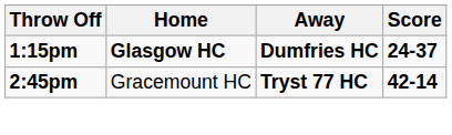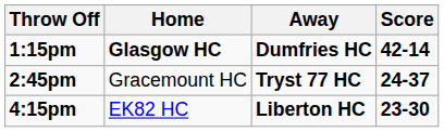1:15pm | Score: 24-37 -> 42-14
2:45pm | Score: 42-14 -> 24-37
+ row: 4:15pm | EK82 HC | Liberton HC | 23-30
